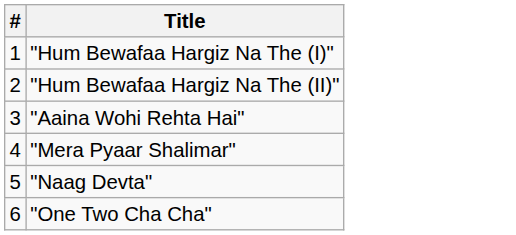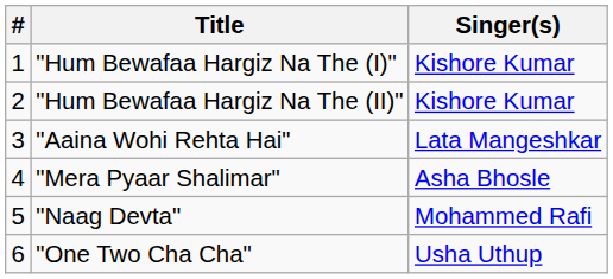+ column: Singer(s) | Kishore Kumar | Kishore Kumar | Lata Mangeshkar | Asha Bhosle | Mohammed Rafi | Usha Uthup
